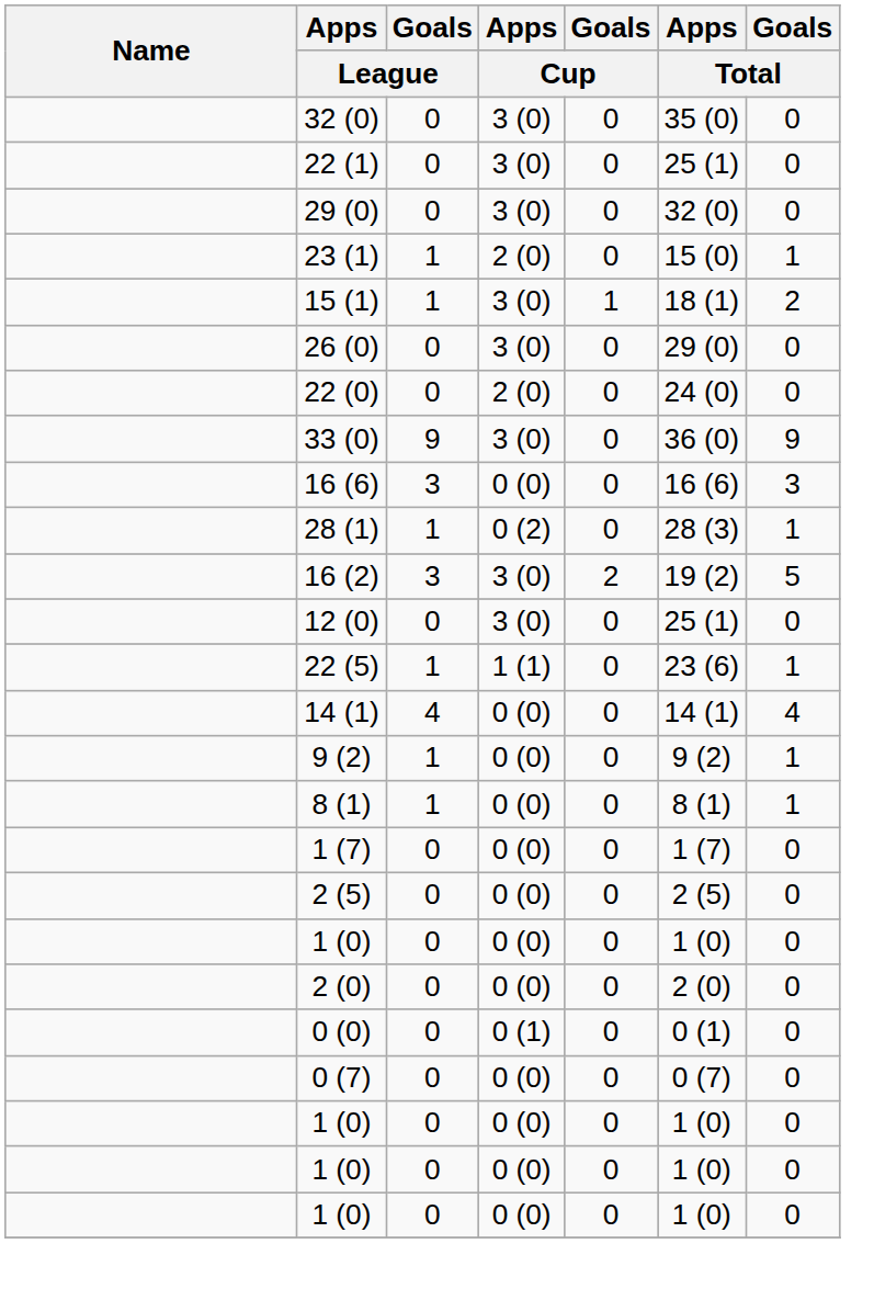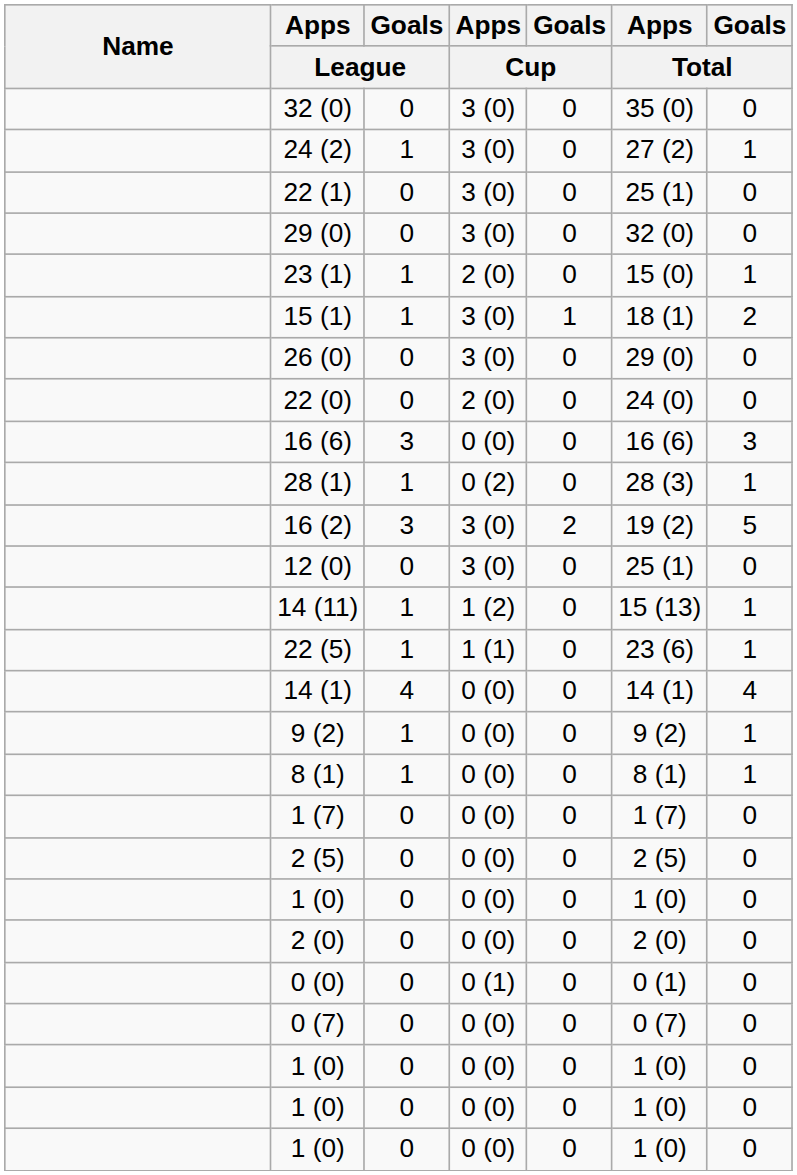+ row: 24 (2) | 1 | 3 (0) | 0 | 27 (2) | 1
- row: 33 (0) | 9 | 3 (0) | 0 | 36 (0) | 9
+ row: 14 (11) | 1 | 1 (2) | 0 | 15 (13) | 1
